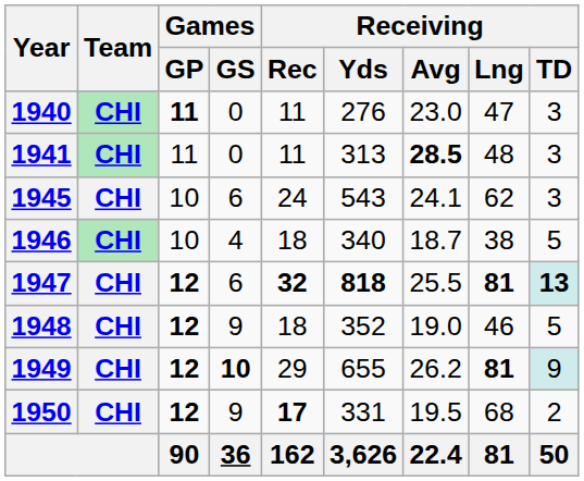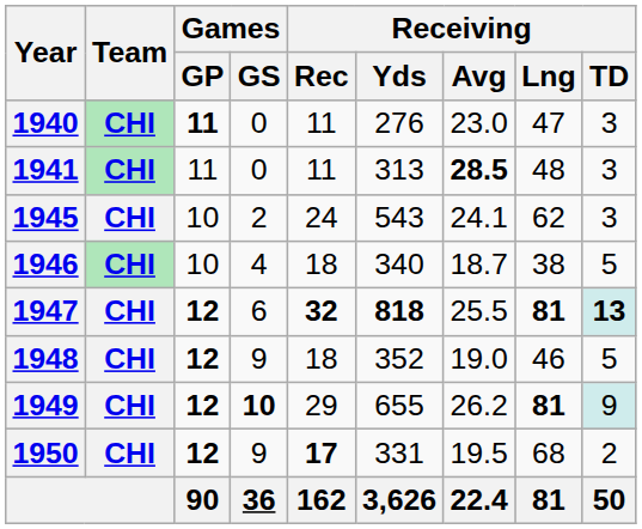1945 | Games / GS: 6 -> 2
